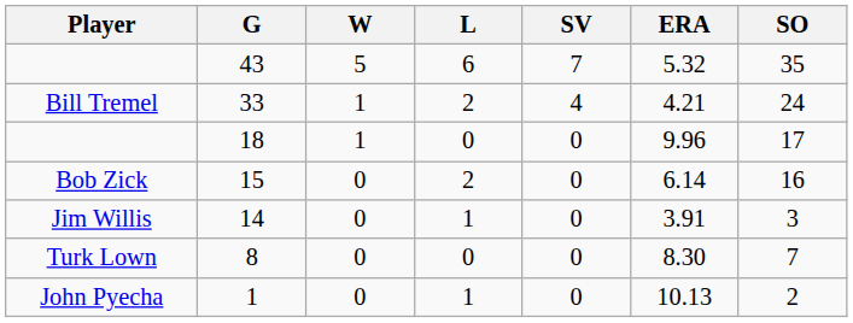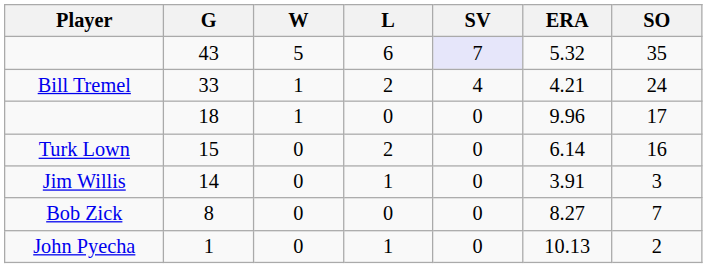43 | SV: no background -> lavender background
15 | Player: Bob Zick -> Turk Lown
8 | Player: Turk Lown -> Bob Zick
8 | ERA: 8.30 -> 8.27
